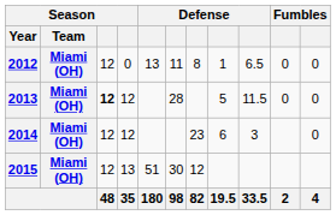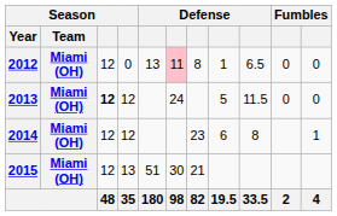2012 | column 6: no background -> pink background
2013 | column 6: 28 -> 24
2014 | column 9: 3 -> 8
2014 | column 11: 0 -> 1
2015 | column 7: 12 -> 21
